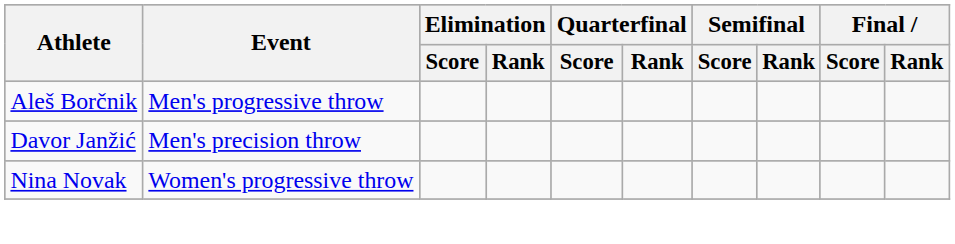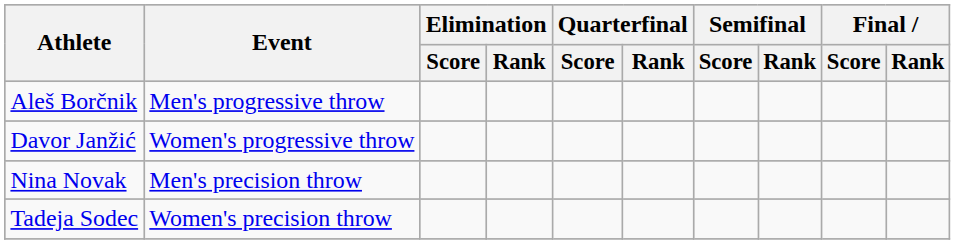Davor Janžić | Event: Men's precision throw -> Women's progressive throw
Nina Novak | Event: Women's progressive throw -> Men's precision throw
+ row: Tadeja Sodec | Women's precision throw
